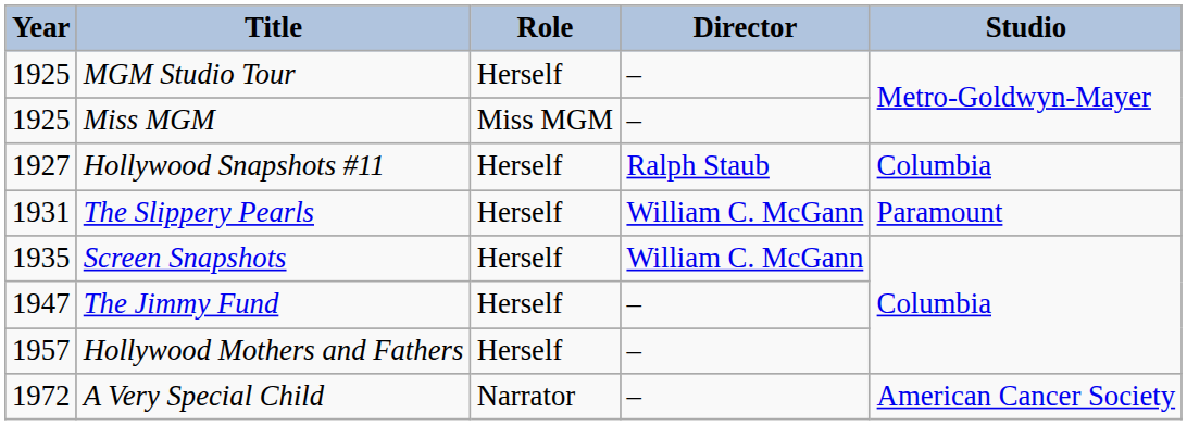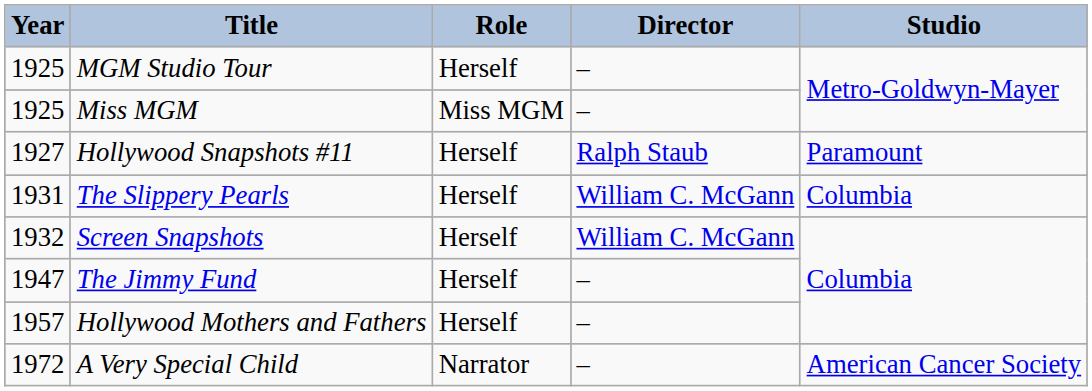Hollywood Snapshots #11 | Studio: Columbia -> Paramount
The Slippery Pearls | Studio: Paramount -> Columbia
Screen Snapshots | Year: 1935 -> 1932
